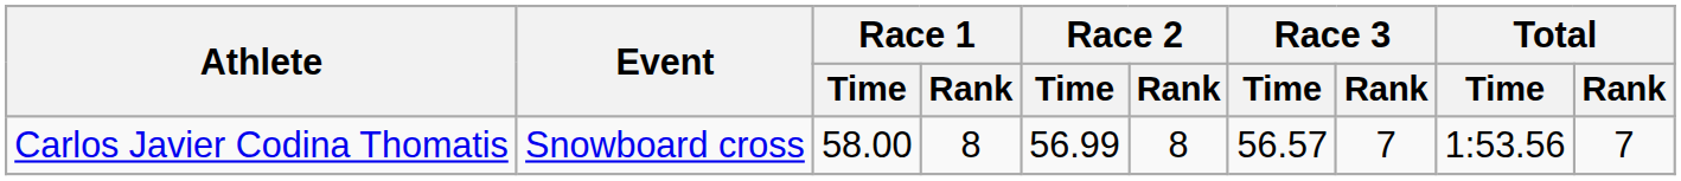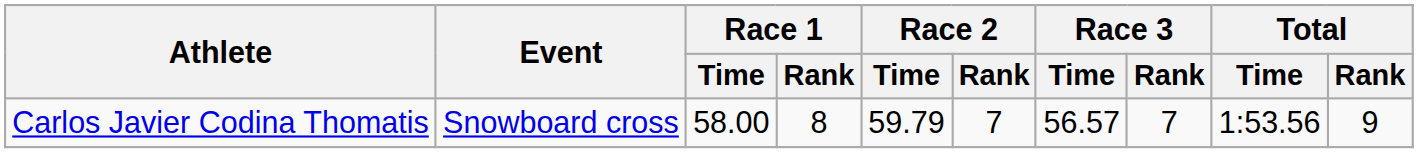Carlos Javier Codina Thomatis | Race 2 / Time: 56.99 -> 59.79
Carlos Javier Codina Thomatis | Race 2 / Rank: 8 -> 7
Carlos Javier Codina Thomatis | Total / Rank: 7 -> 9
